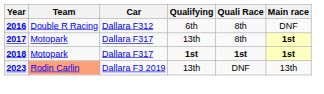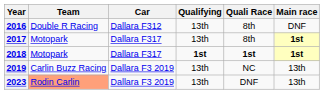2016 | Qualifying: 6th -> 13th
+ row: 2019 | Carlin Buzz Racing | Dallara F3 2019 | 13th | NC | 13th
